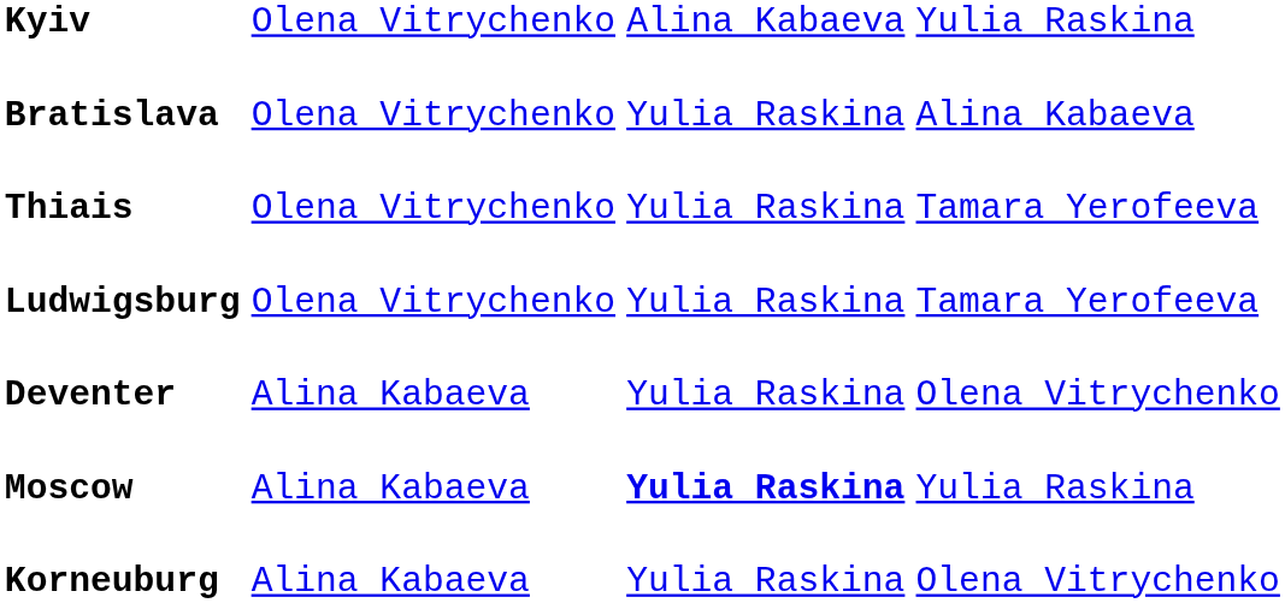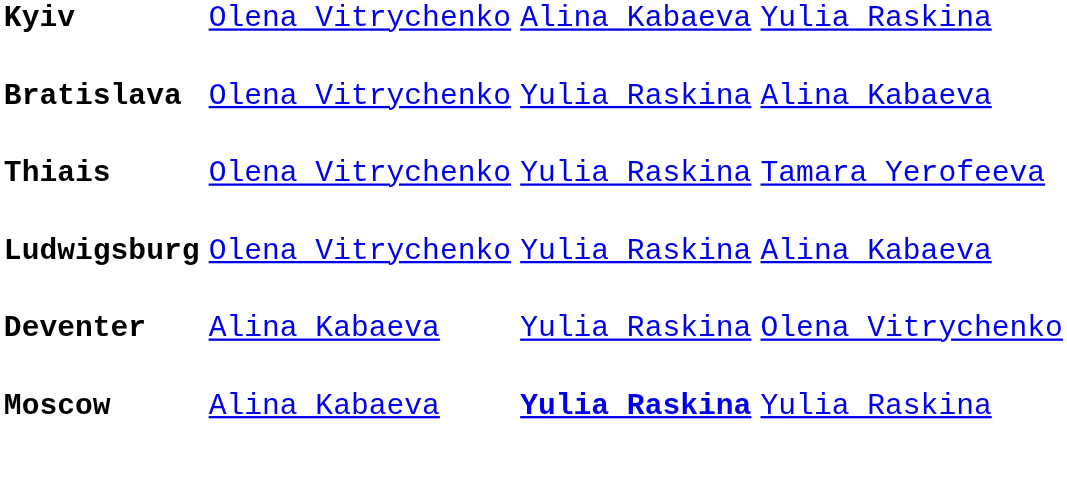Ludwigsburg | column 4: Tamara Yerofeeva -> Alina Kabaeva
- row: Korneuburg | Alina Kabaeva | Yulia Raskina | Olena Vitrychenko
